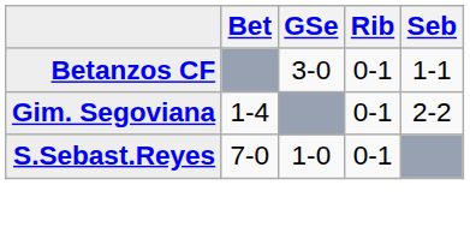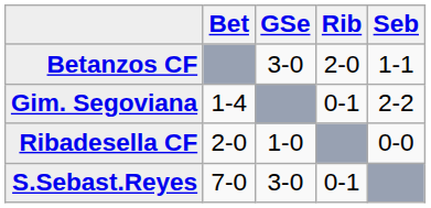Betanzos CF | Rib: 0-1 -> 2-0
+ row: Ribadesella CF | 2-0 | 1-0 | 0-0
S.Sebast.Reyes | GSe: 1-0 -> 3-0
